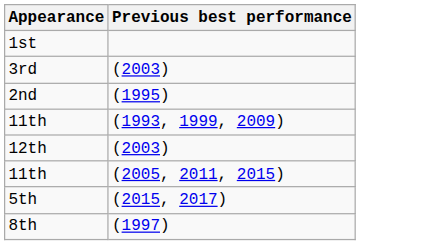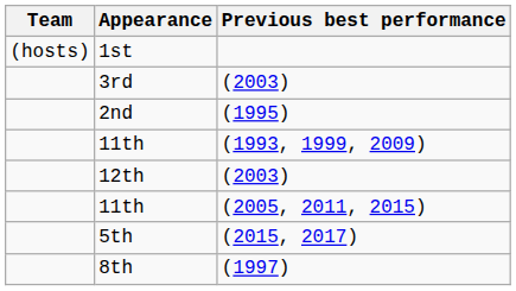+ column: Team | (hosts)
